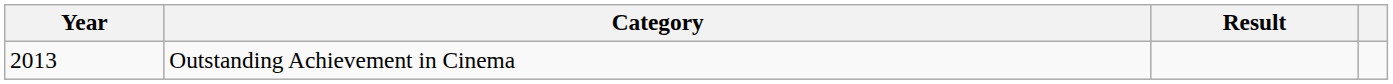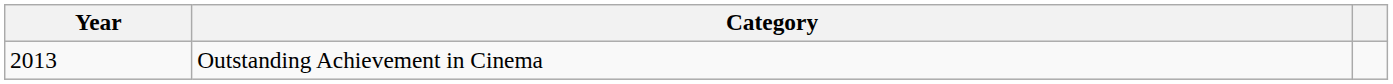- column: Result
